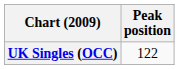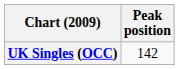UK Singles (OCC) | Peak position: 122 -> 142
